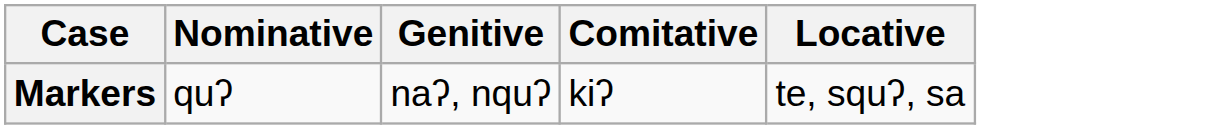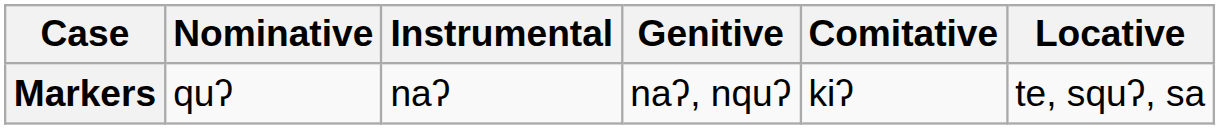+ column: Instrumental | naʔ
